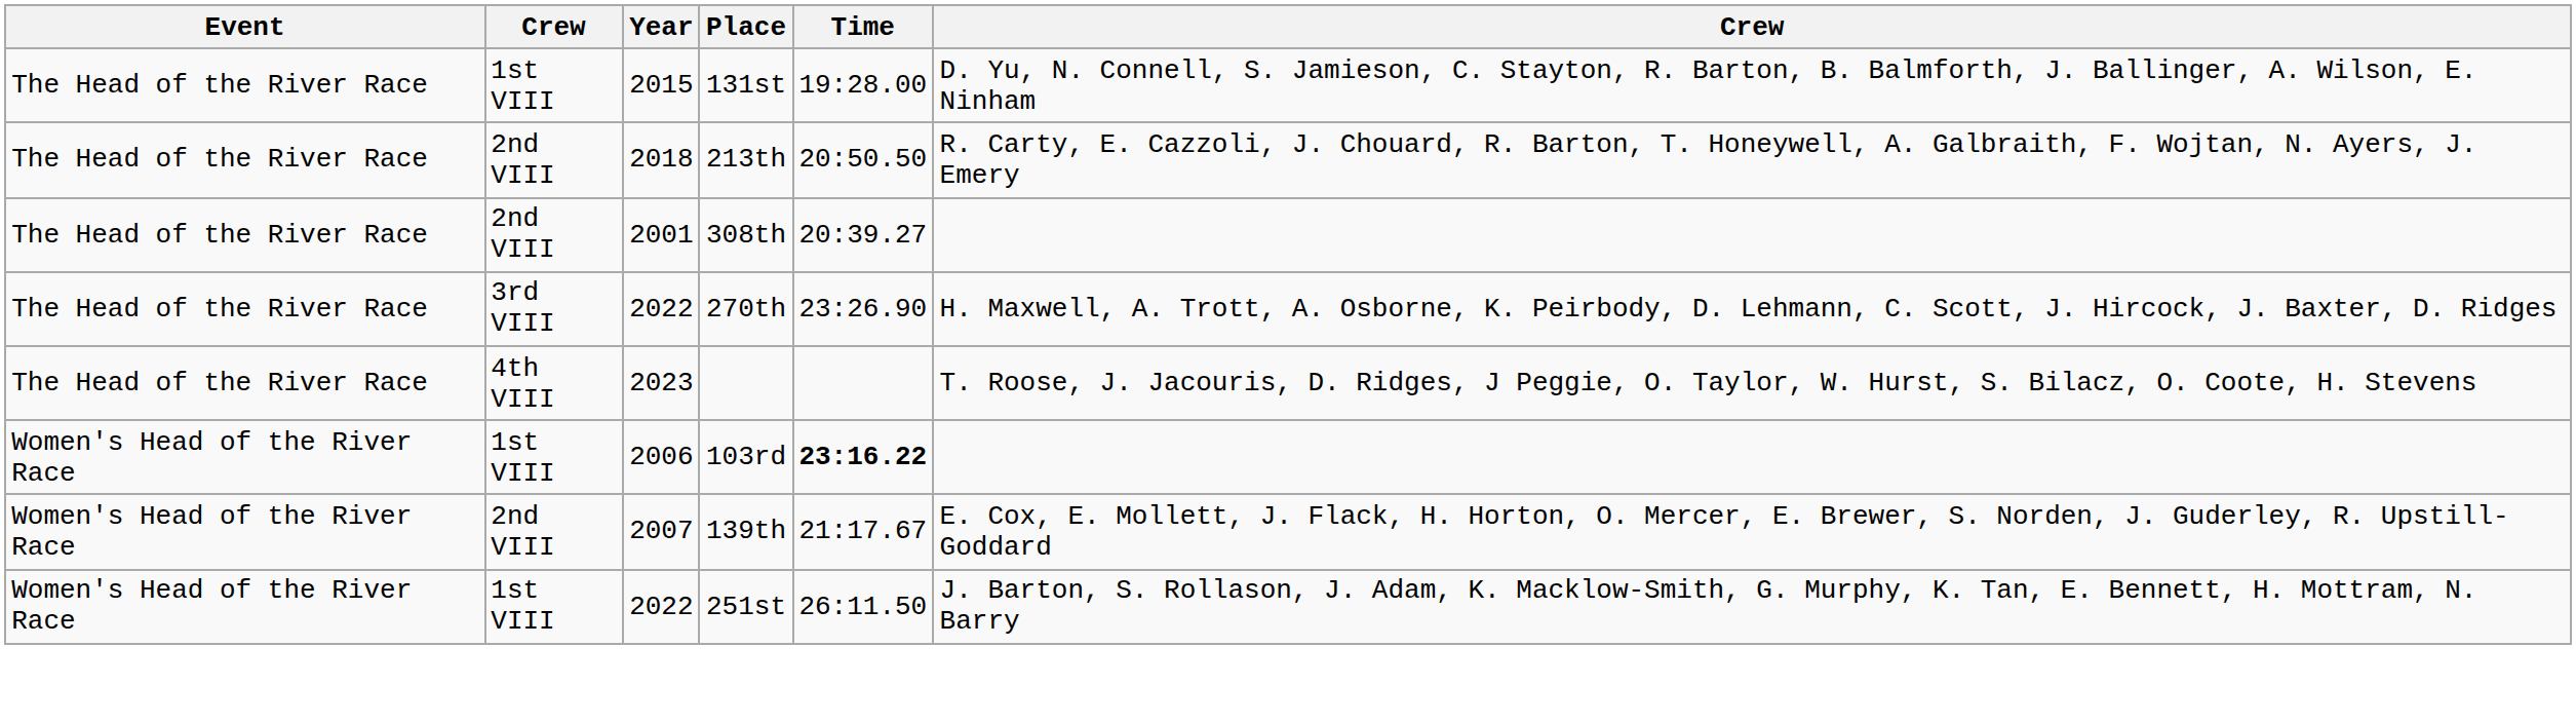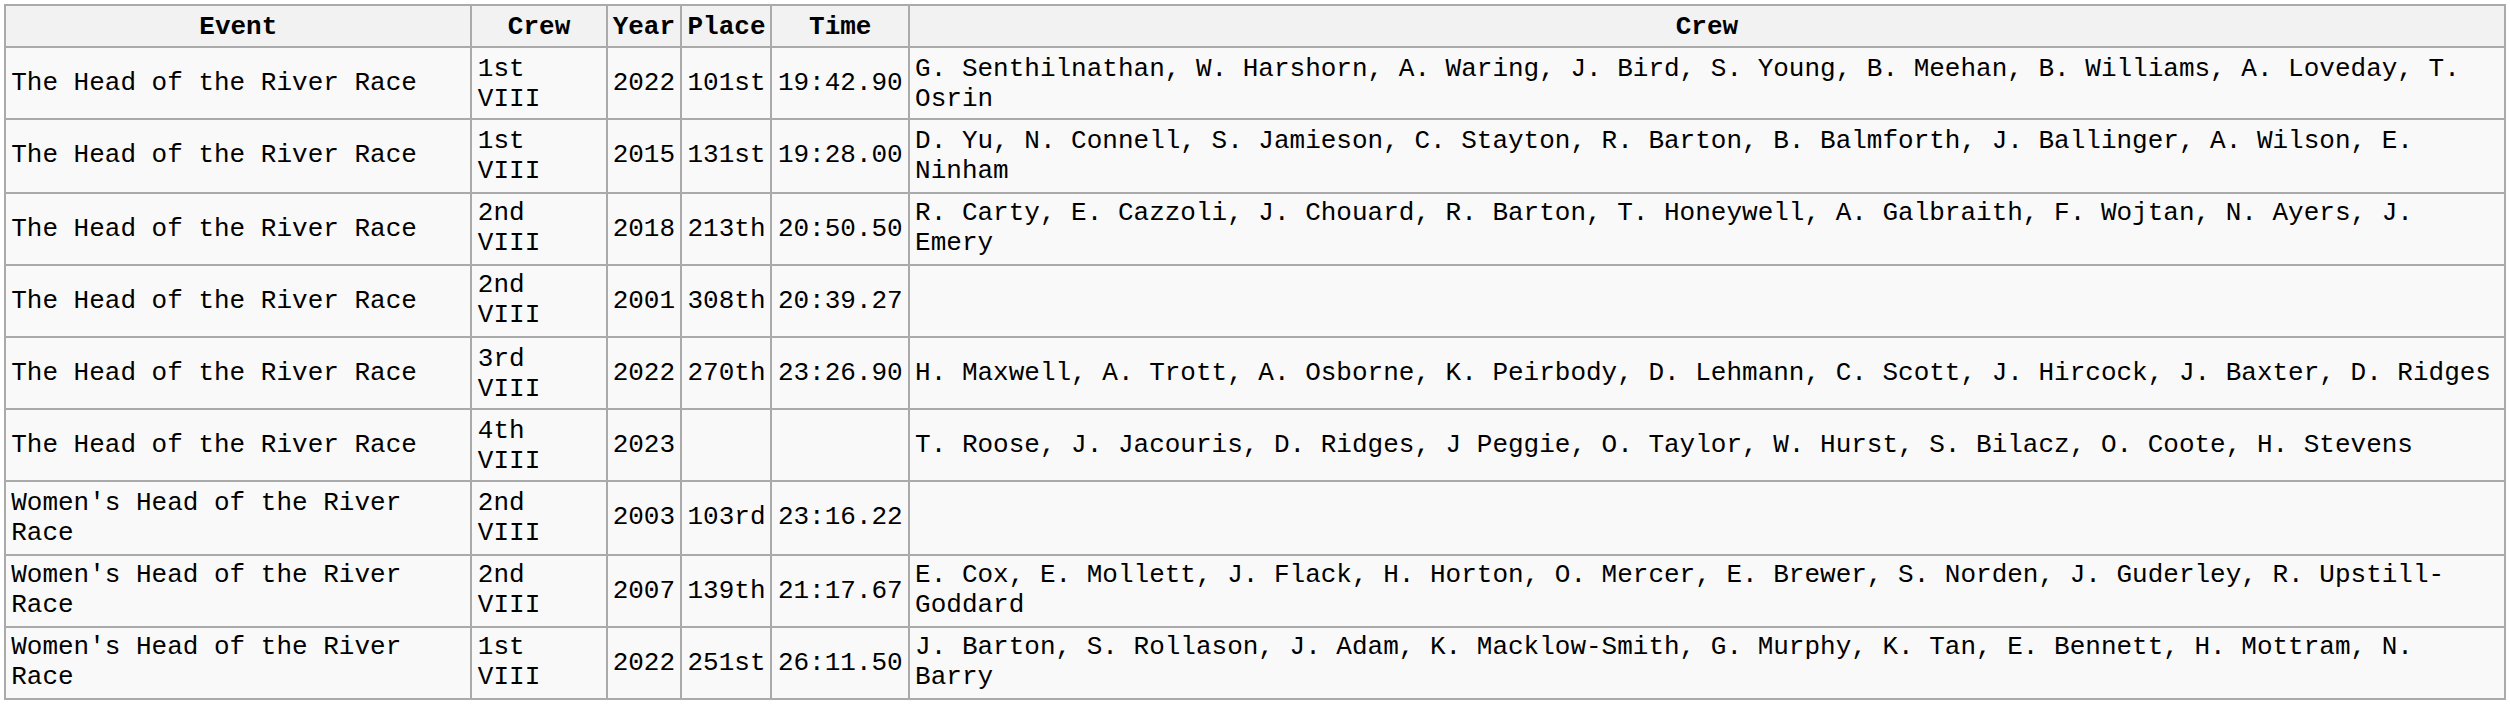+ row: The Head of the River Race | 1st VIII | 2022 | 101st | 19:42.90 | G. Senthilnathan, W. Harshorn, A. Waring, J. Bird, S. Young, B. Meehan, B. Williams, A. Loveday, T. Osrin
103rd | column 2: 1st VIII -> 2nd VIII
103rd | Year: 2006 -> 2003
103rd | Time: bold -> normal
